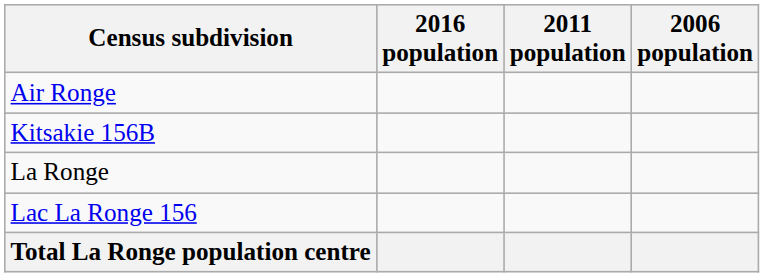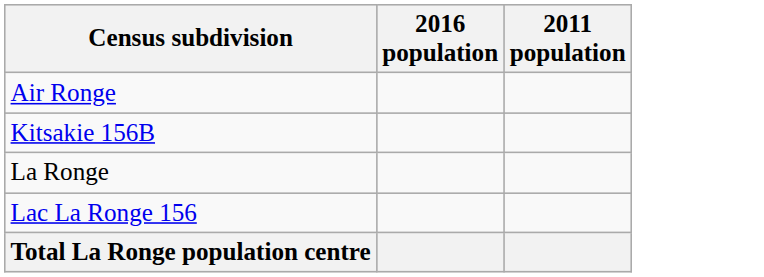- column: 2006 population
